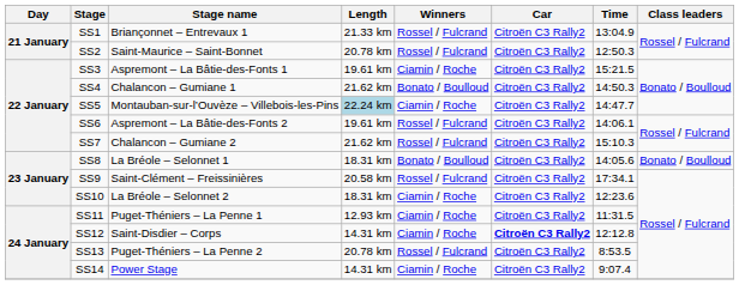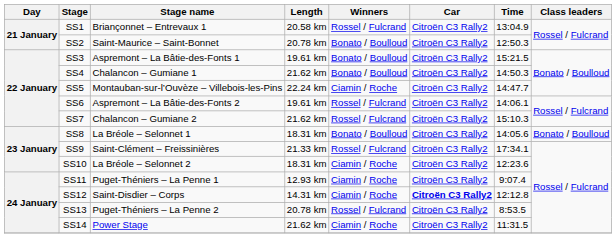SS1 | Length: 21.33 km -> 20.58 km
SS2 | Winners: Rossel / Fulcrand -> Bonato / Boulloud
SS3 | Winners: Ciamin / Roche -> Bonato / Boulloud
SS5 | Length: lightblue background -> no background
SS9 | Length: 20.58 km -> 21.33 km
SS11 | Time: 11:31.5 -> 9:07.4
SS14 | Length: 14.31 km -> 21.62 km
SS14 | Time: 9:07.4 -> 11:31.5
